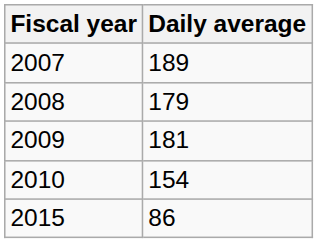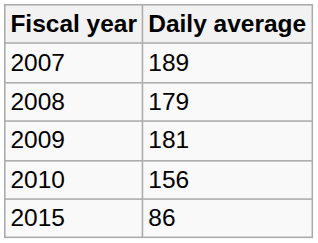2010 | Daily average: 154 -> 156
